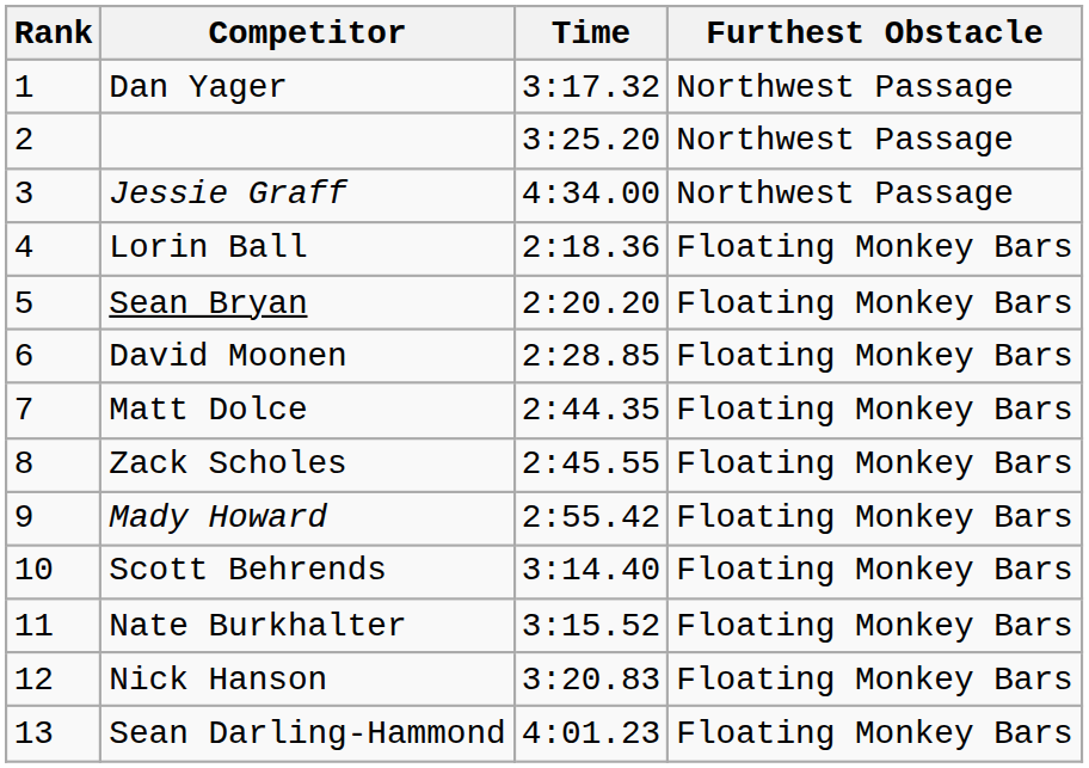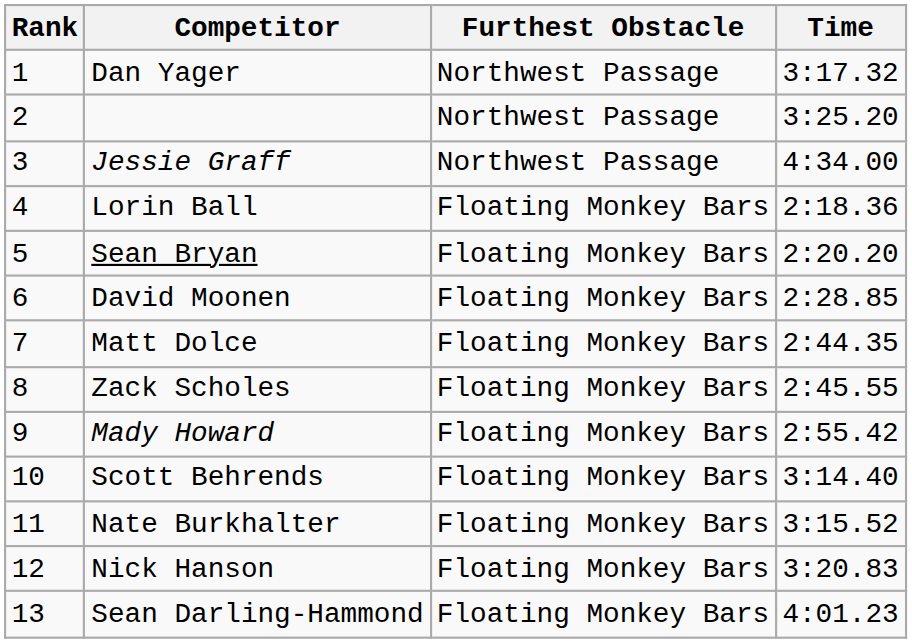columns swapped: Time <-> Furthest Obstacle
